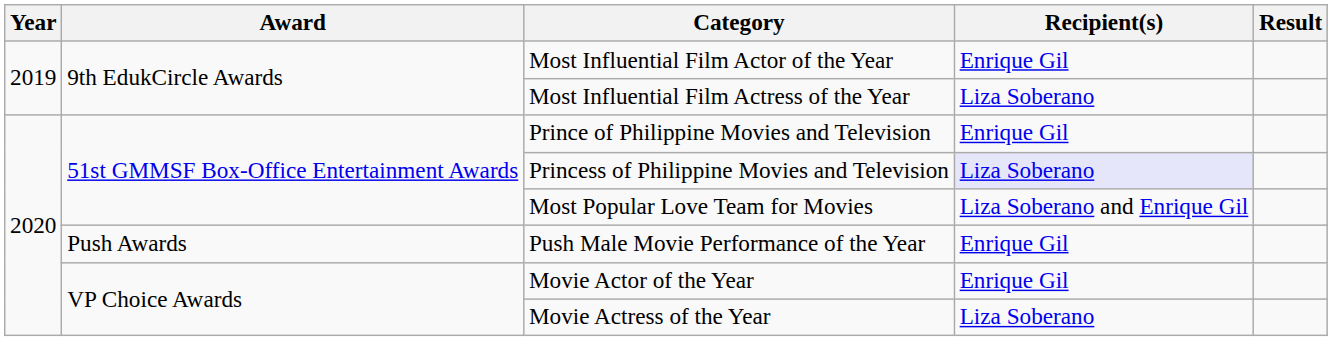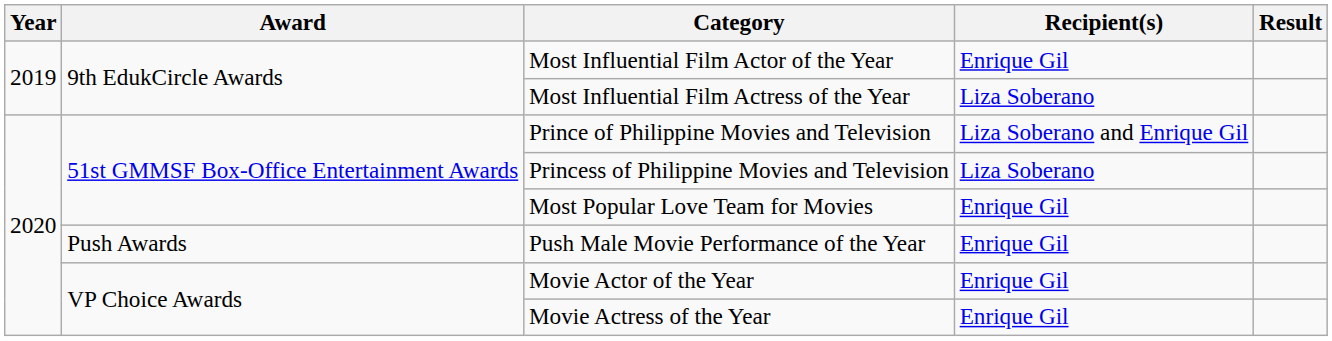Prince of Philippine Movies and Television | Recipient(s): Enrique Gil -> Liza Soberano and Enrique Gil
Princess of Philippine Movies and Television | Recipient(s): lavender background -> no background
Most Popular Love Team for Movies | Recipient(s): Liza Soberano and Enrique Gil -> Enrique Gil
Movie Actress of the Year | Recipient(s): Liza Soberano -> Enrique Gil
